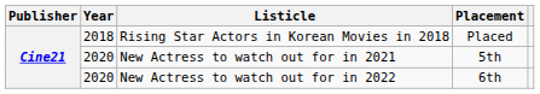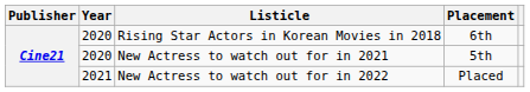Rising Star Actors in Korean Movies in 2018 | Year: 2018 -> 2020
Rising Star Actors in Korean Movies in 2018 | Placement: Placed -> 6th
New Actress to watch out for in 2022 | Year: 2020 -> 2021
New Actress to watch out for in 2022 | Placement: 6th -> Placed
